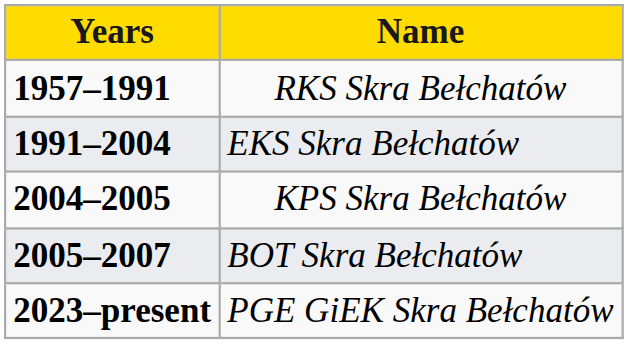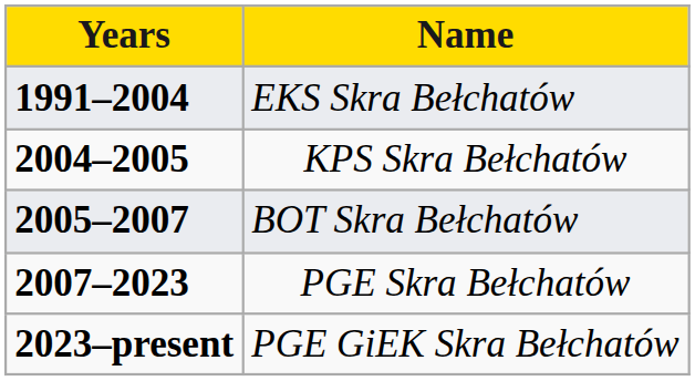- row: 1957–1991 | RKS Skra Bełchatów
+ row: 2007–2023 | PGE Skra Bełchatów
